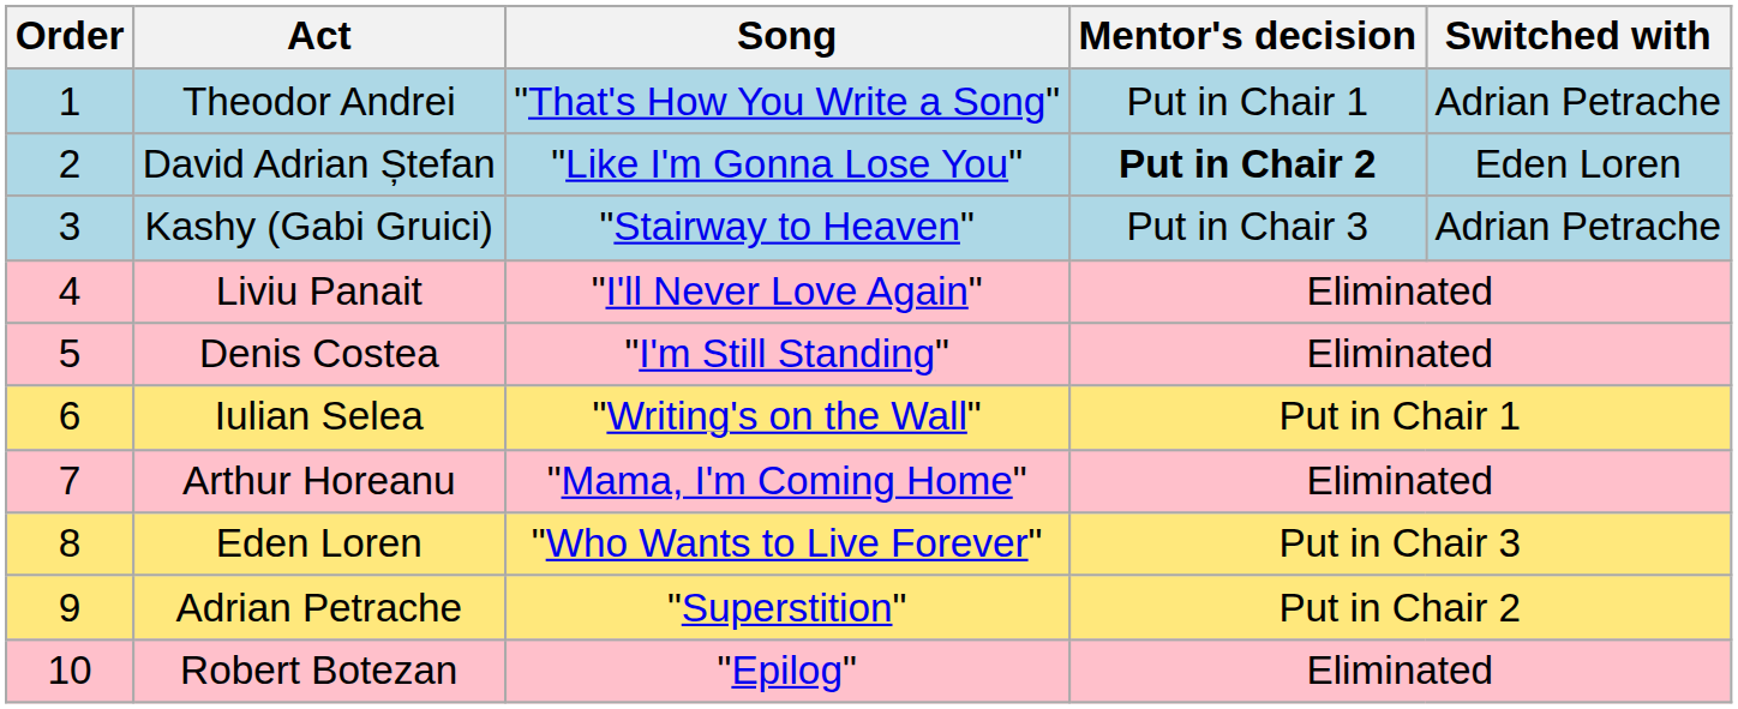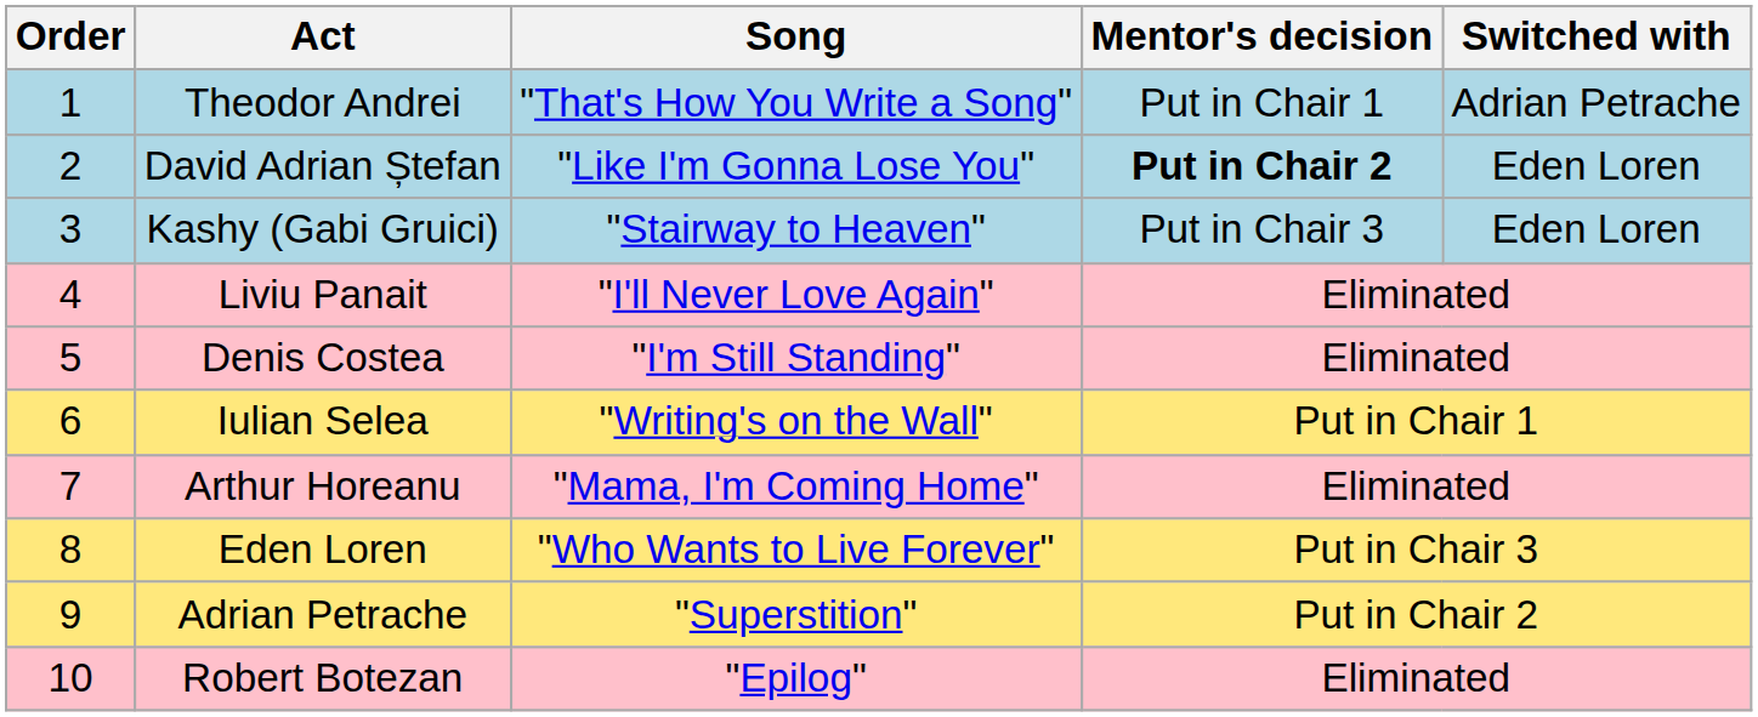Kashy (Gabi Gruici) | Switched with: Adrian Petrache -> Eden Loren
